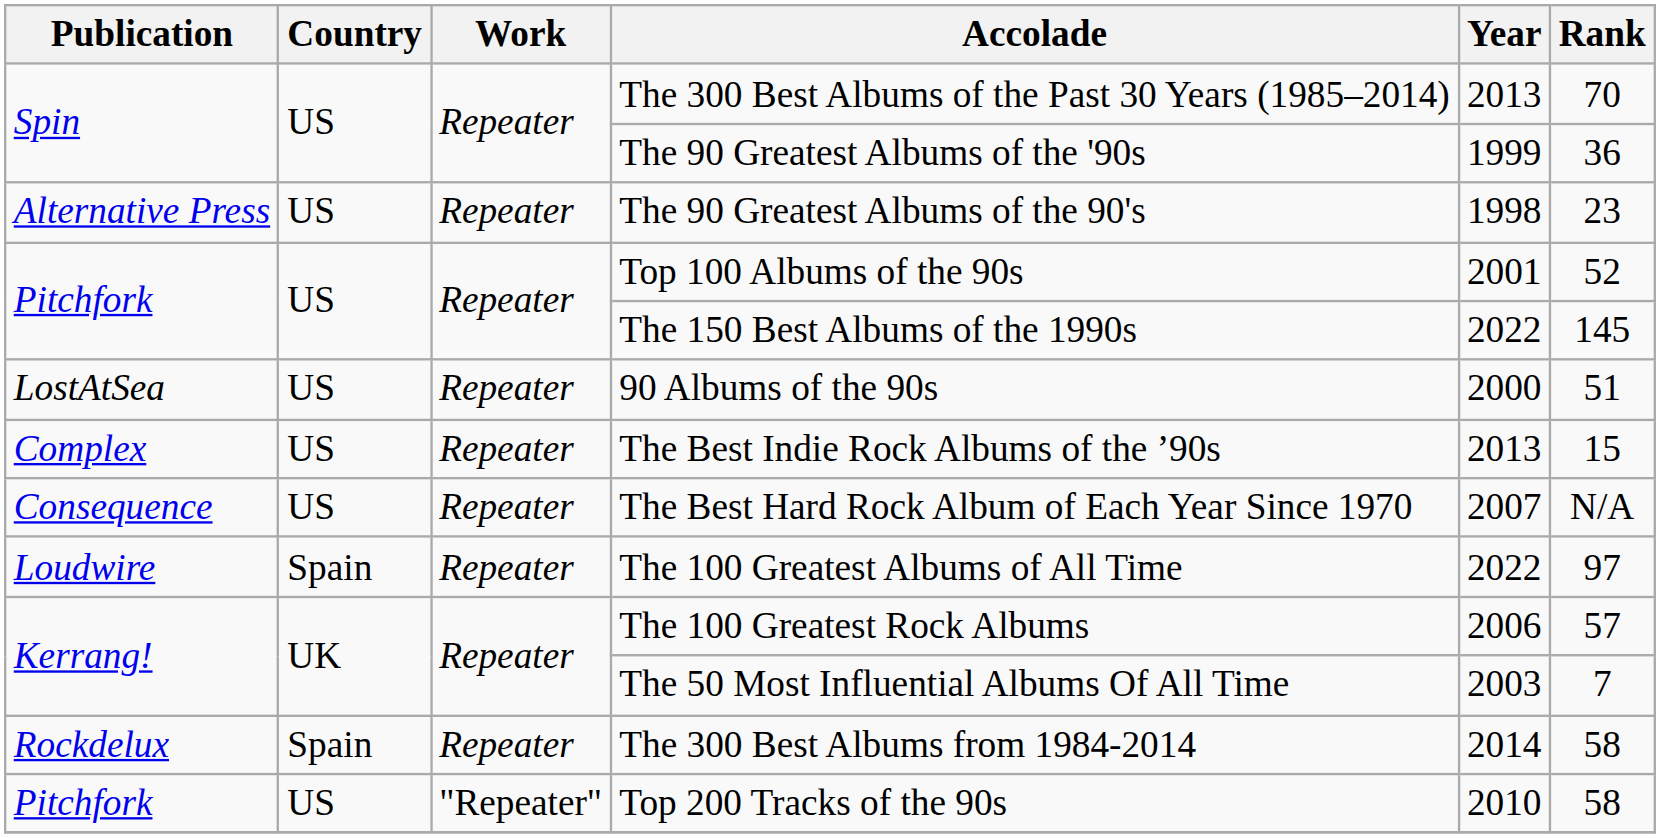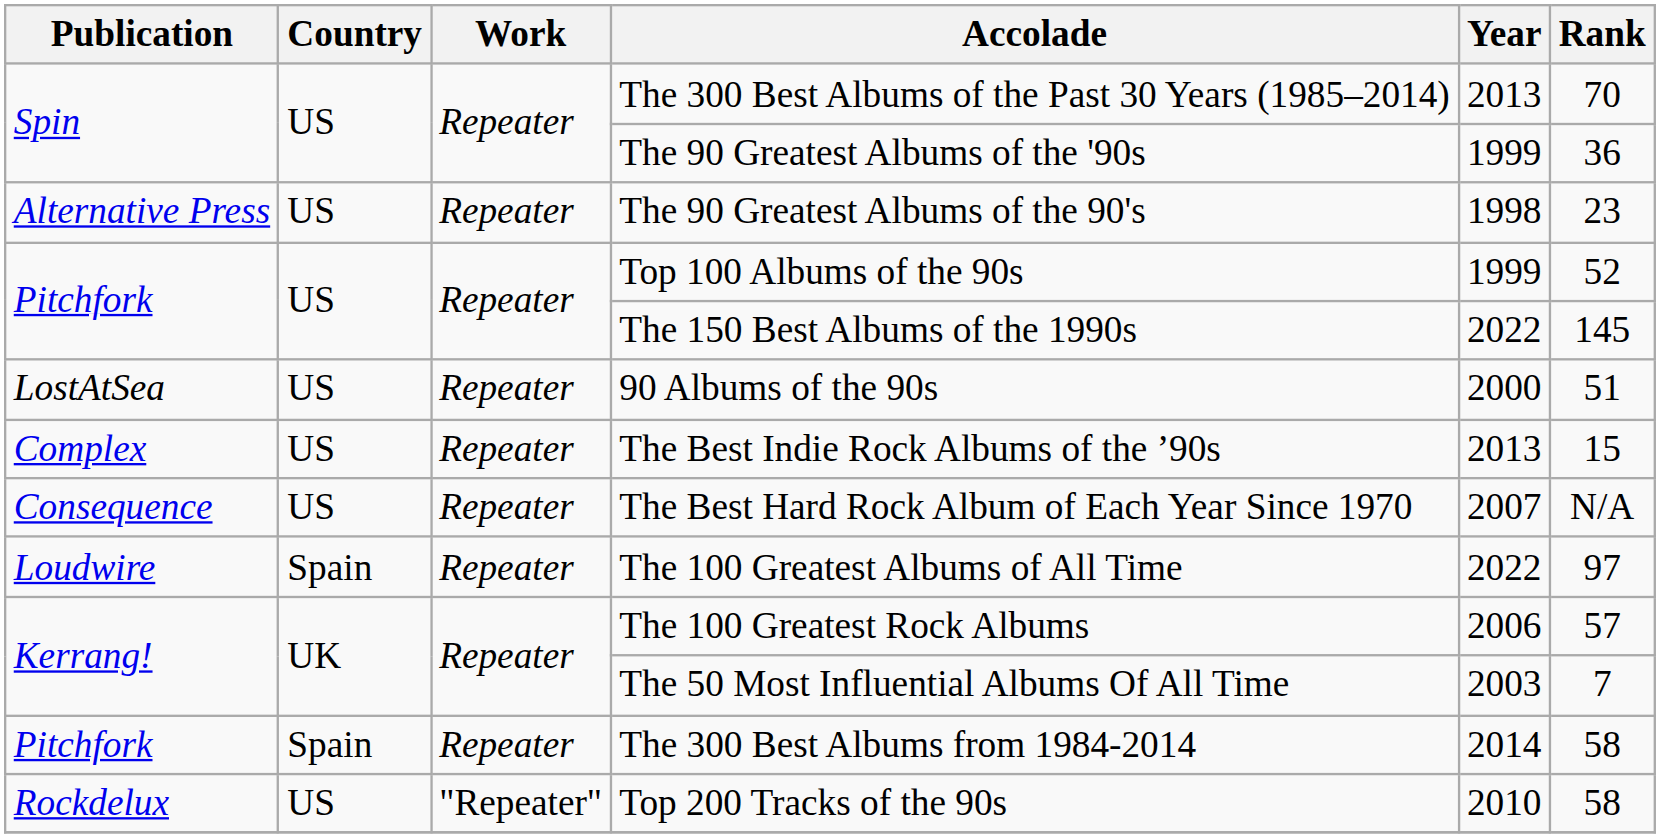Top 100 Albums of the 90s | Year: 2001 -> 1999
The 300 Best Albums from 1984-2014 | Publication: Rockdelux -> Pitchfork
Top 200 Tracks of the 90s | Publication: Pitchfork -> Rockdelux
